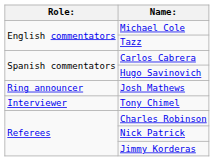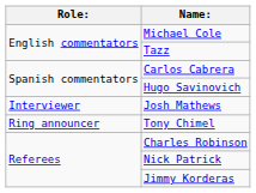Josh Mathews | Role:: Ring announcer -> Interviewer
Tony Chimel | Role:: Interviewer -> Ring announcer
